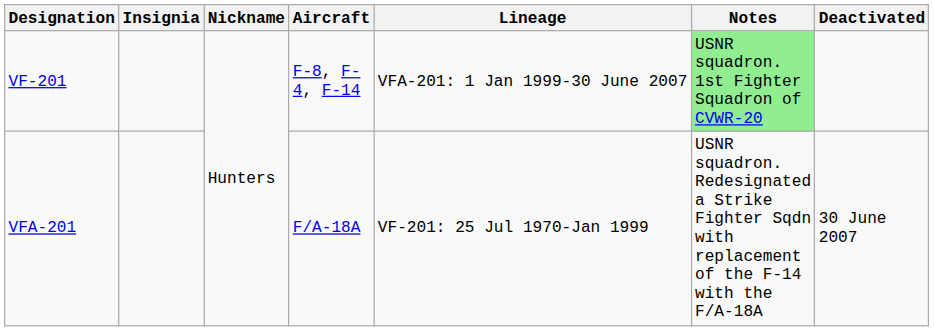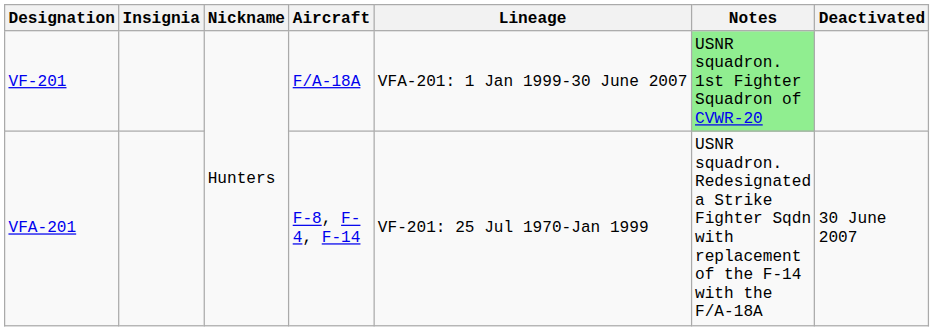VF-201 | Aircraft: F-8, F-4, F-14 -> F/A-18A
VFA-201 | Aircraft: F/A-18A -> F-8, F-4, F-14
